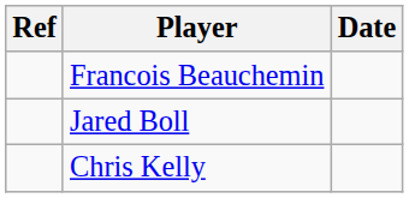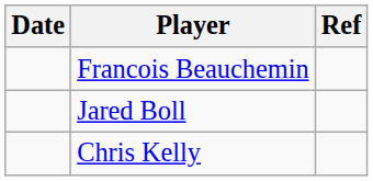columns swapped: Date <-> Ref
